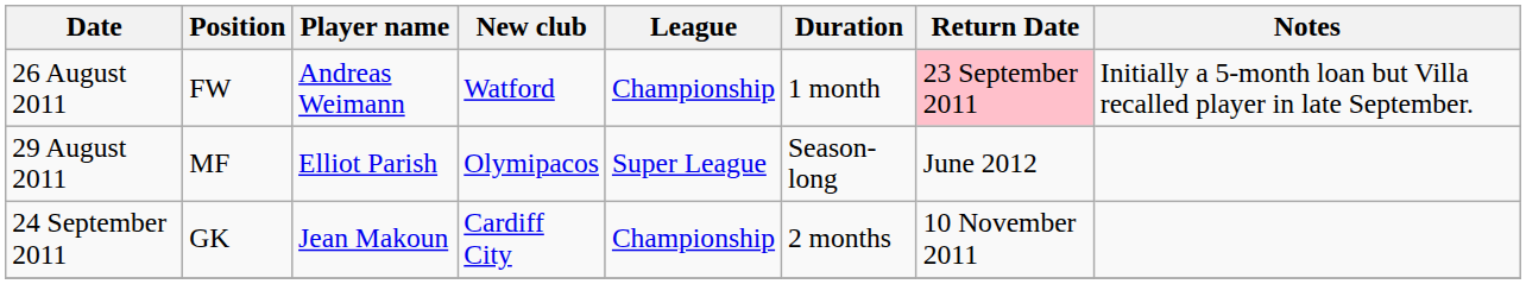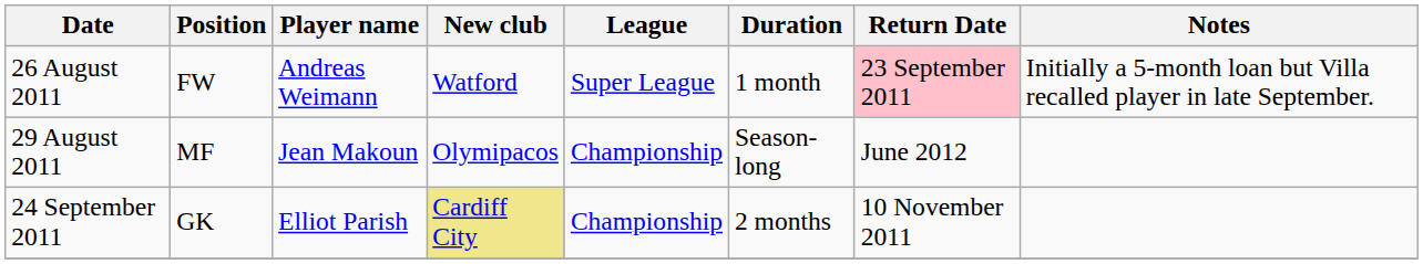26 August 2011 | League: Championship -> Super League
29 August 2011 | Player name: Elliot Parish -> Jean Makoun
29 August 2011 | League: Super League -> Championship
24 September 2011 | Player name: Jean Makoun -> Elliot Parish
24 September 2011 | New club: no background -> khaki background
